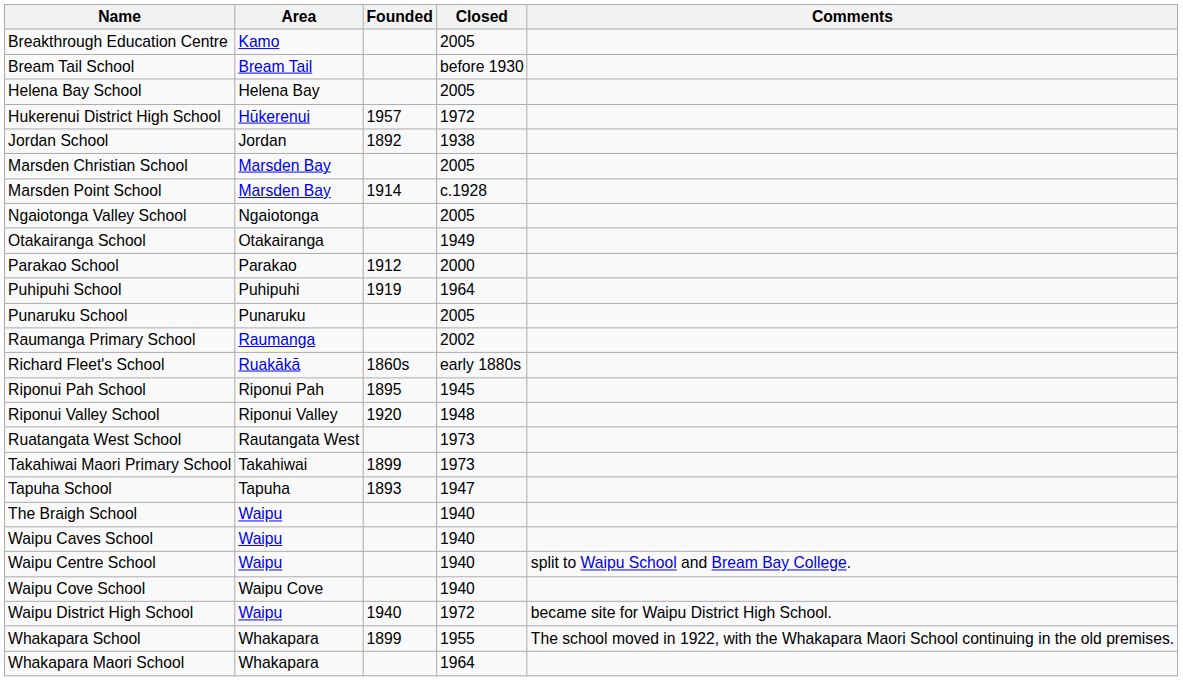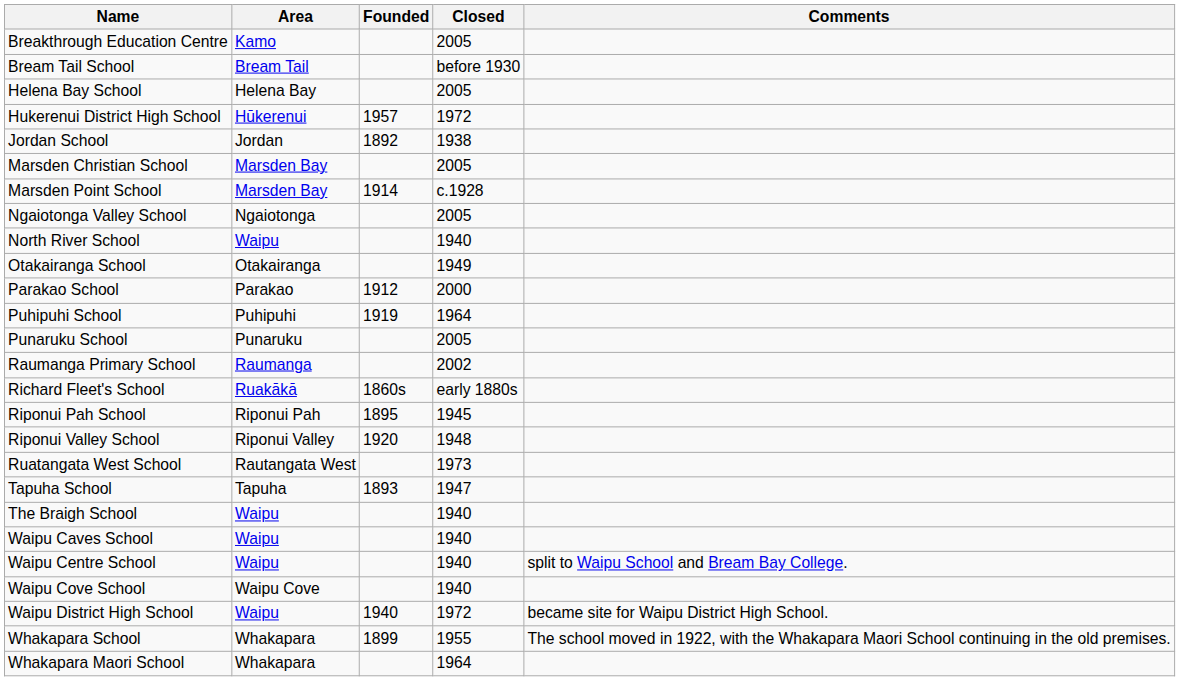+ row: North River School | Waipu | 1940
- row: Takahiwai Maori Primary School | Takahiwai | 1899 | 1973
